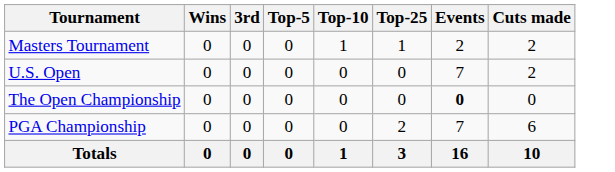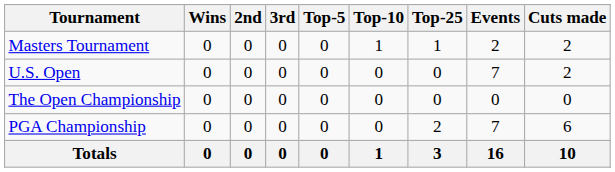+ column: 2nd | 0 | 0 | 0 | 0 | 0
The Open Championship | Events: bold -> normal
